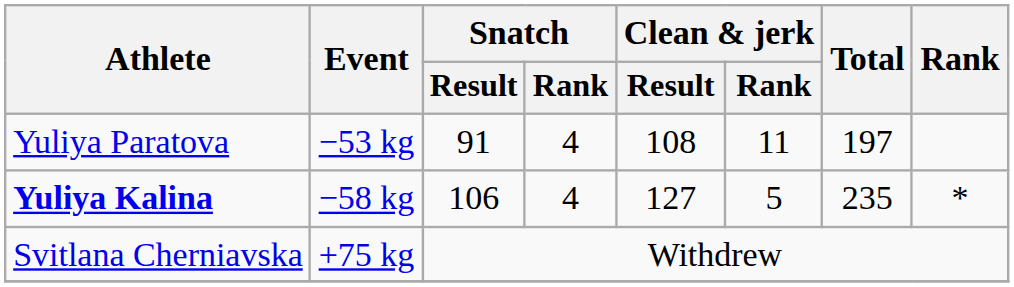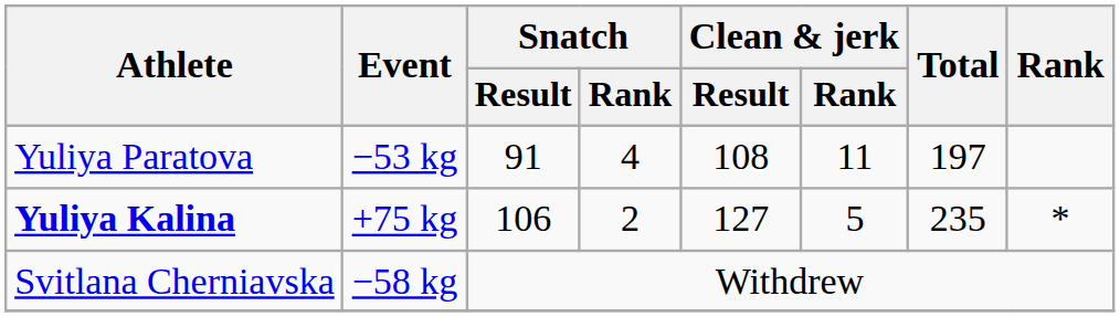Yuliya Kalina | Event: −58 kg -> +75 kg
Yuliya Kalina | Snatch / Rank: 4 -> 2
Svitlana Cherniavska | Event: +75 kg -> −58 kg
